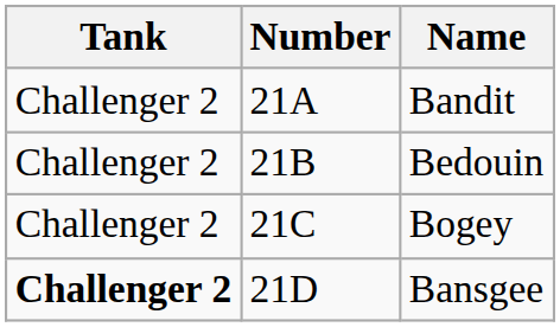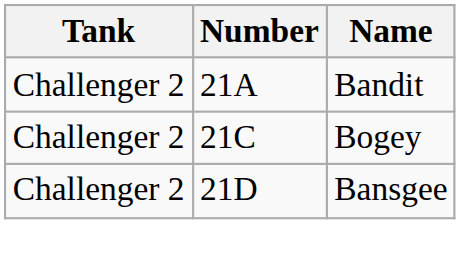- row: Challenger 2 | 21B | Bedouin
Bansgee | Tank: bold -> normal
